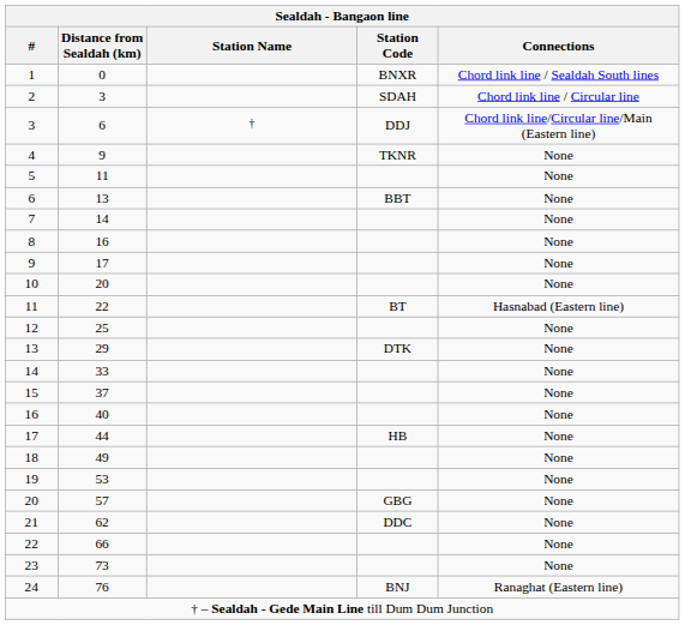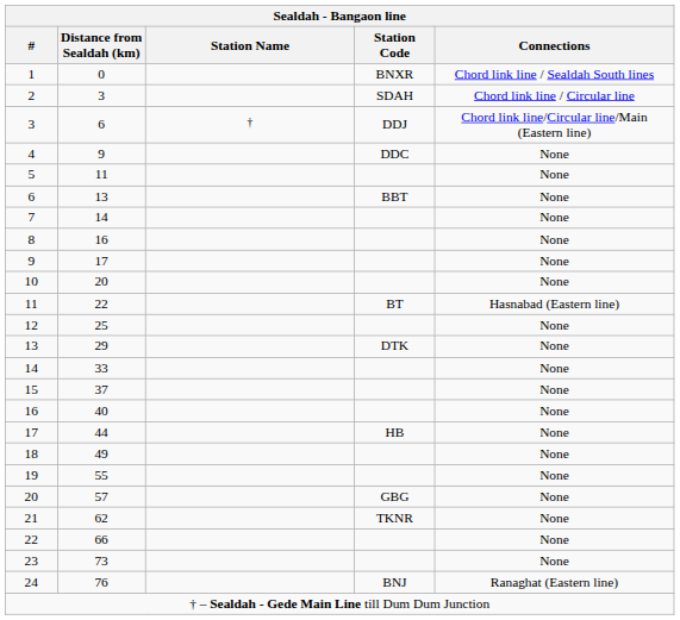4 | Station Code: TKNR -> DDC
19 | Distance from Sealdah (km): 53 -> 55
21 | Station Code: DDC -> TKNR
